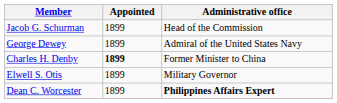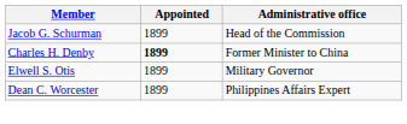- row: George Dewey | 1899 | Admiral of the United States Navy
Dean C. Worcester | Administrative office: bold -> normal
